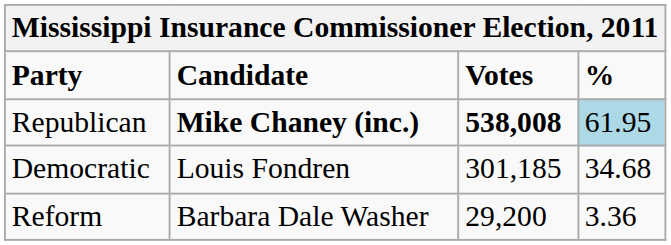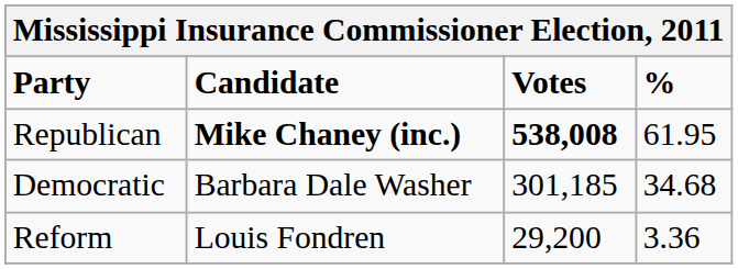Republican | %: lightblue background -> no background
Democratic | Candidate: Louis Fondren -> Barbara Dale Washer
Reform | Candidate: Barbara Dale Washer -> Louis Fondren
